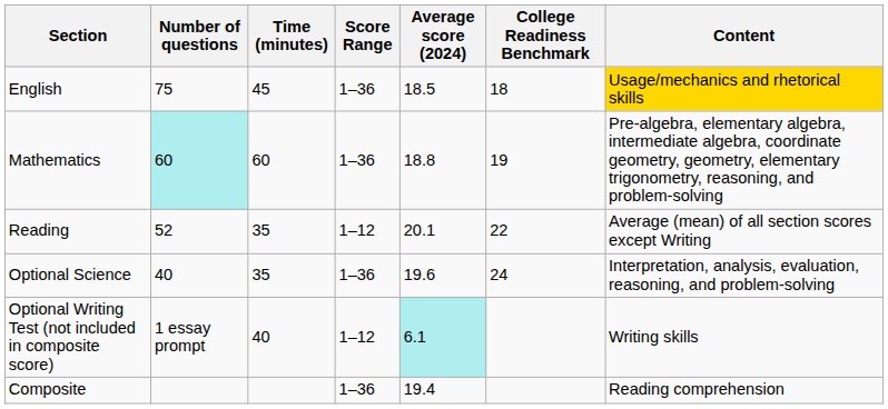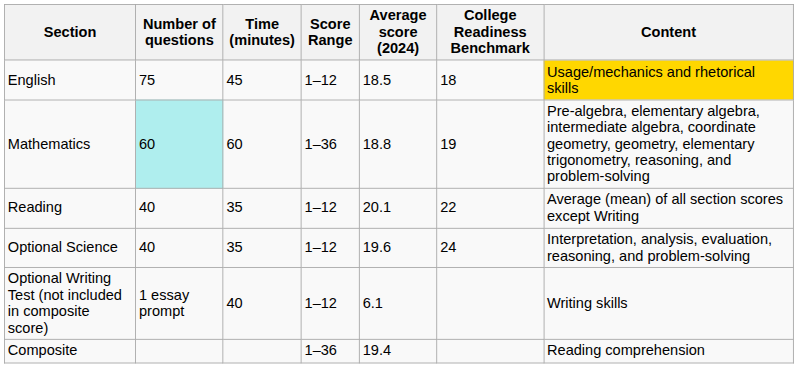English | Score Range: 1–36 -> 1–12
Reading | Number of questions: 52 -> 40
Optional Science | Score Range: 1–36 -> 1–12
Optional Writing Test (not included in composite score) | Average score (2024): paleturquoise background -> no background
